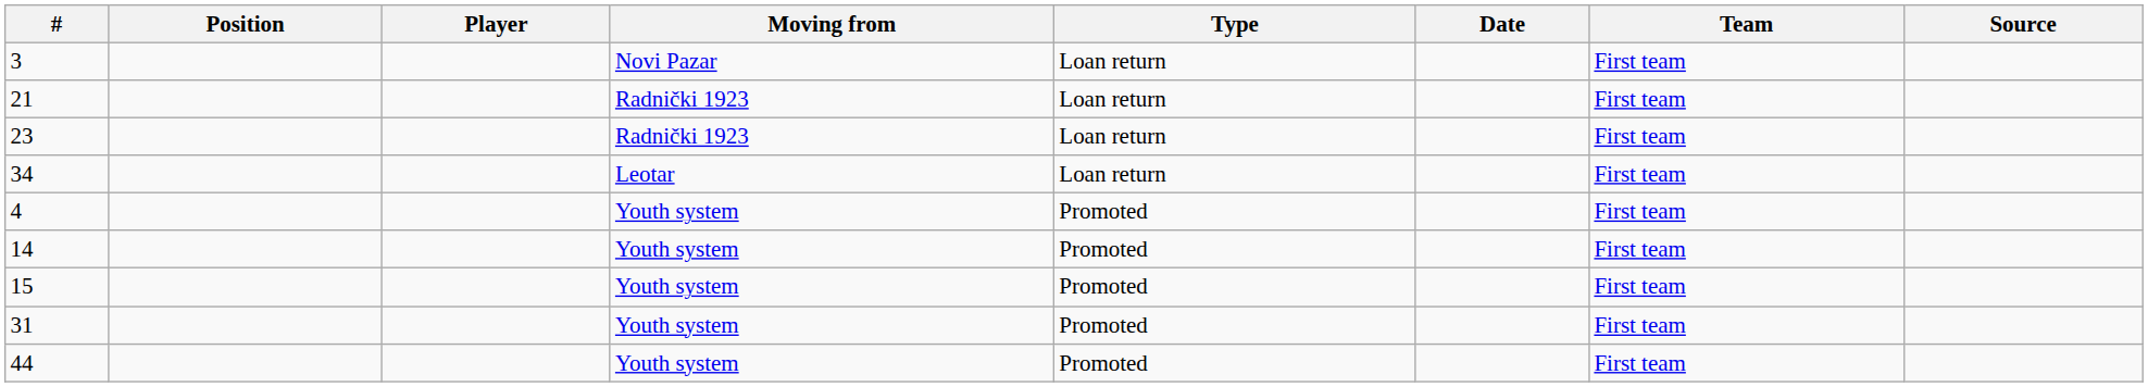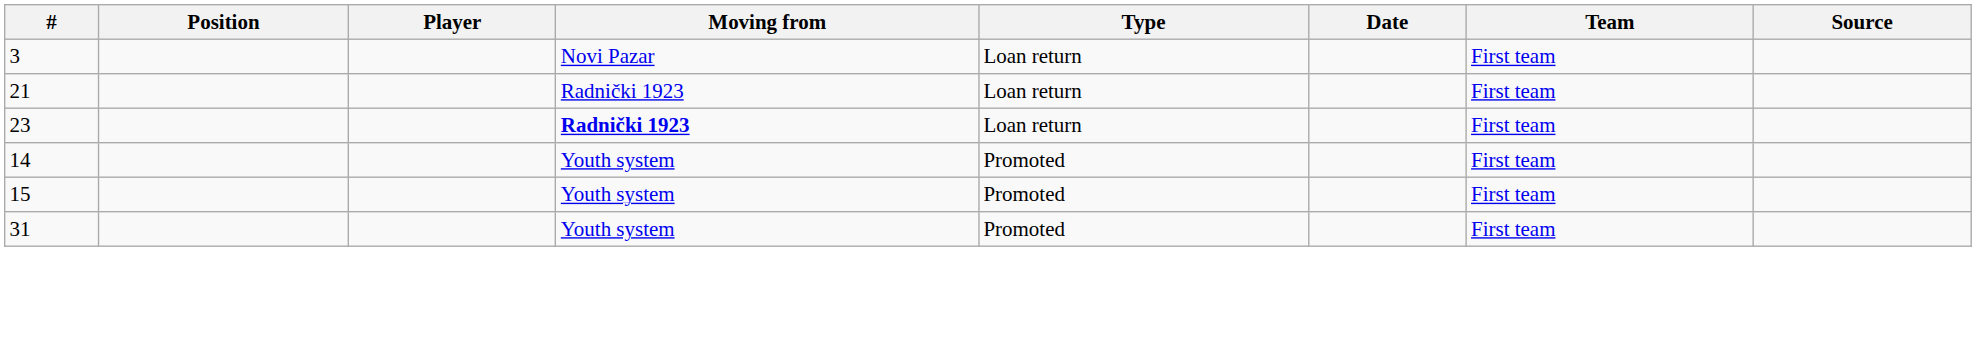23 | Moving from: normal -> bold
- row: 34 | Leotar | Loan return | First team
- row: 4 | Youth system | Promoted | First team
- row: 44 | Youth system | Promoted | First team
